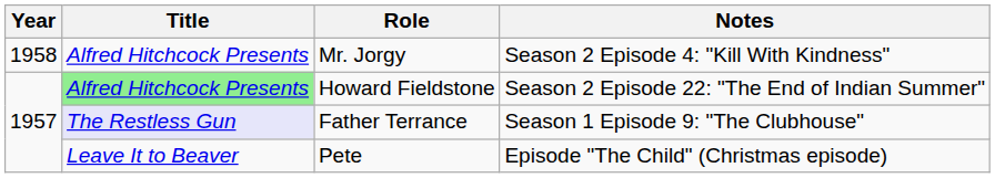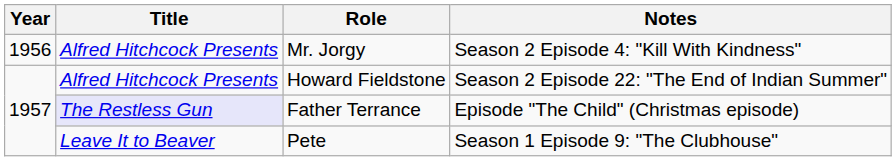Mr. Jorgy | Year: 1958 -> 1956
Howard Fieldstone | Title: lightgreen background -> no background
Father Terrance | Notes: Season 1 Episode 9: "The Clubhouse" -> Episode "The Child" (Christmas episode)
Pete | Notes: Episode "The Child" (Christmas episode) -> Season 1 Episode 9: "The Clubhouse"
